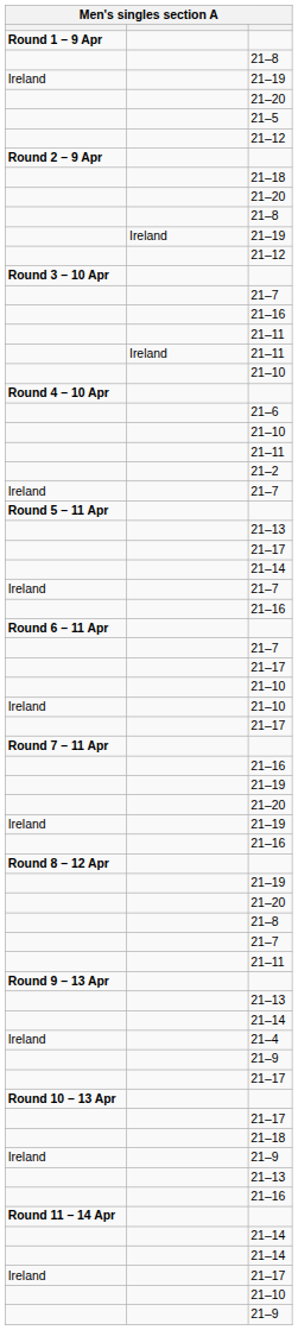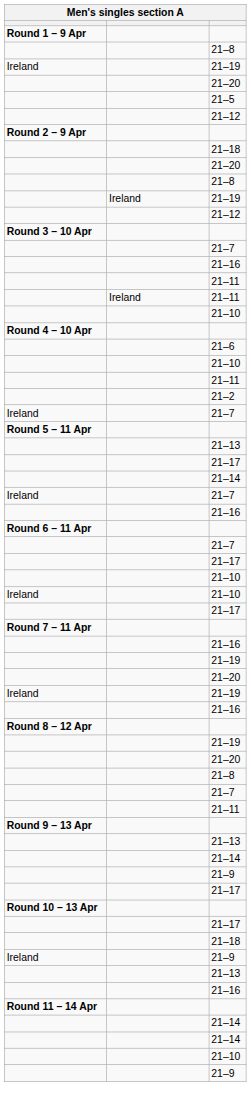- row: Ireland | 21–4
- row: Ireland | 21–17
